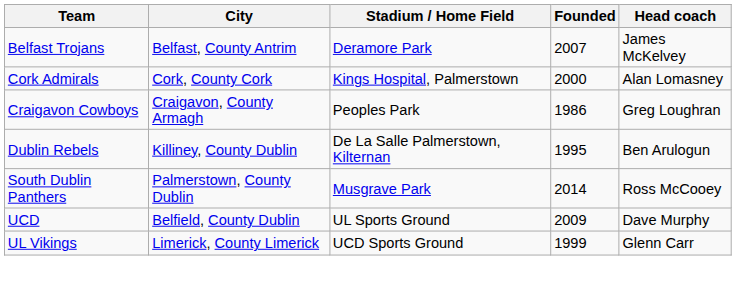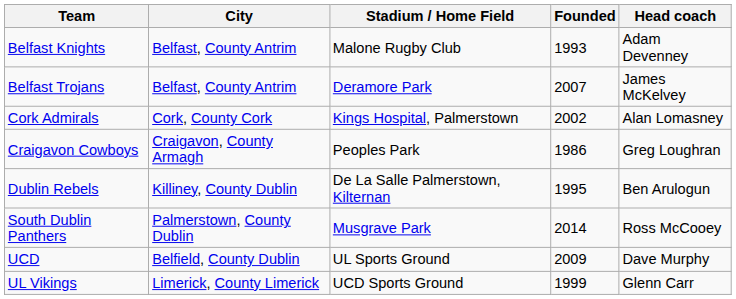+ row: Belfast Knights | Belfast, County Antrim | Malone Rugby Club | 1993 | Adam Devenney
Cork Admirals | Founded: 2000 -> 2002
